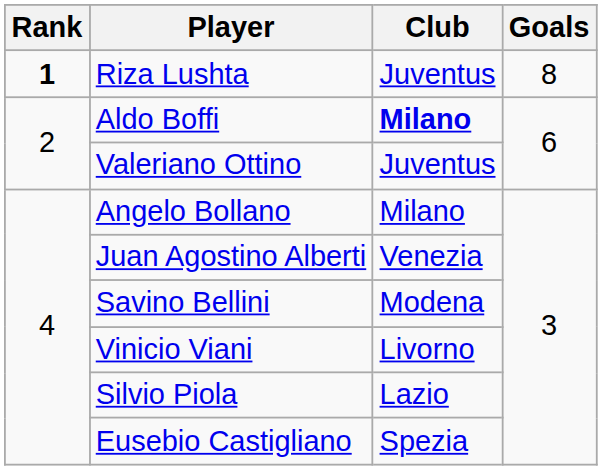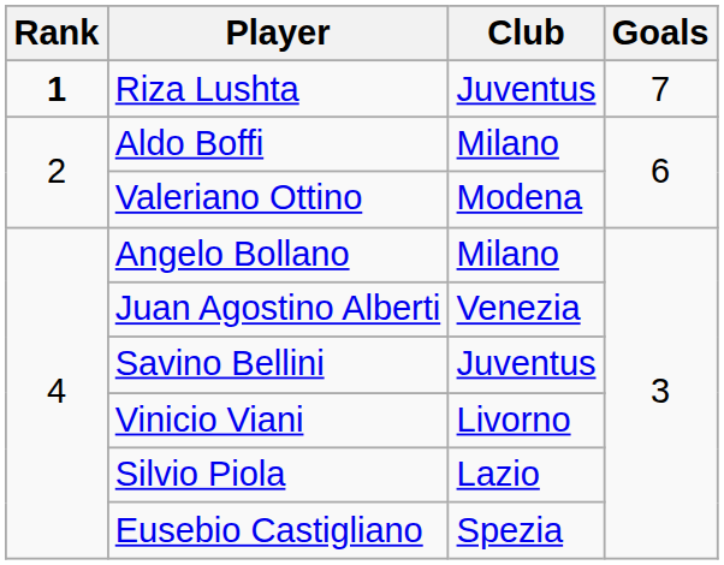Riza Lushta | Goals: 8 -> 7
Aldo Boffi | Club: bold -> normal
Valeriano Ottino | Club: Juventus -> Modena
Savino Bellini | Club: Modena -> Juventus
